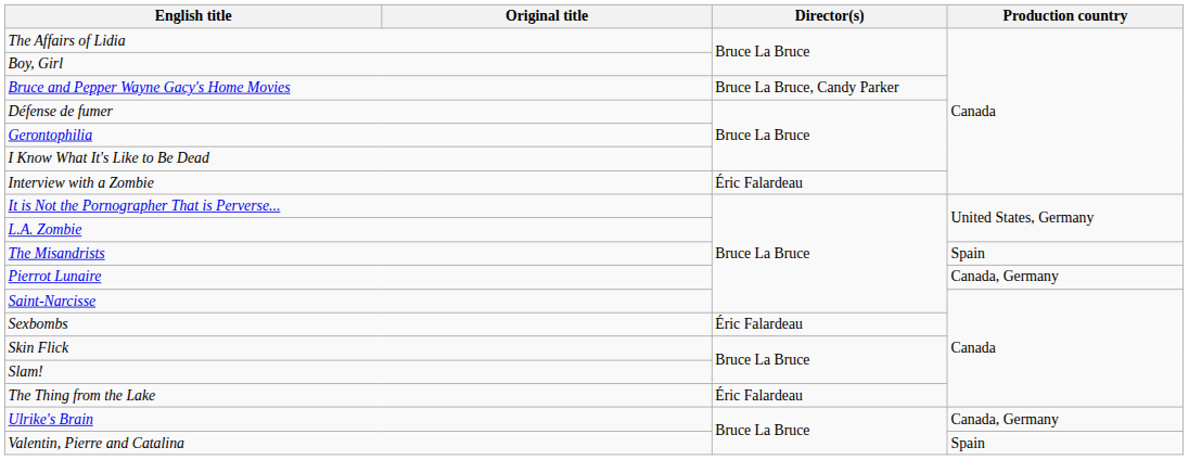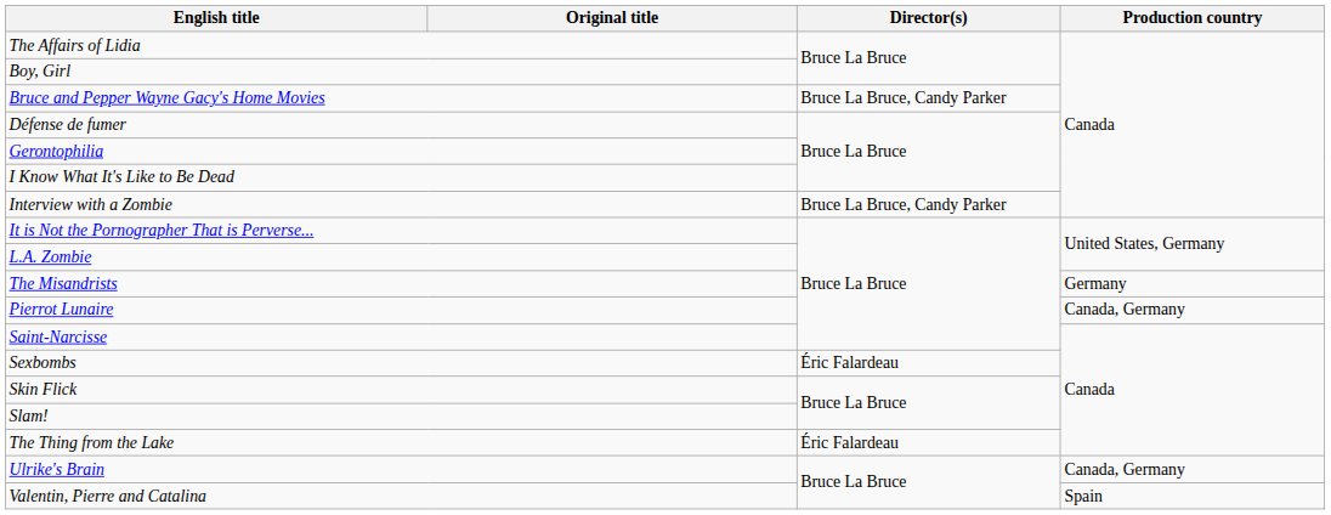Interview with a Zombie | Director(s): Éric Falardeau -> Bruce La Bruce, Candy Parker
The Misandrists | Production country: Spain -> Germany
